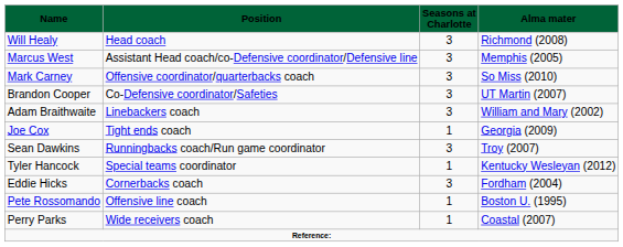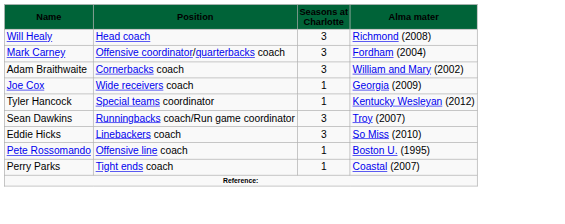- row: Marcus West | Assistant Head coach/co-Defensive coordinator/Defensive line | 3 | Memphis (2005)
Mark Carney | column 4: So Miss (2010) -> Fordham (2004)
- row: Brandon Cooper | Co-Defensive coordinator/Safeties | 3 | UT Martin (2007)
Adam Braithwaite | column 2: Linebackers coach -> Cornerbacks coach
Joe Cox | column 2: Tight ends coach -> Wide receivers coach
rows swapped: Sean Dawkins <-> Tyler Hancock
Eddie Hicks | column 2: Cornerbacks coach -> Linebackers coach
Eddie Hicks | column 4: Fordham (2004) -> So Miss (2010)
Perry Parks | column 2: Wide receivers coach -> Tight ends coach
